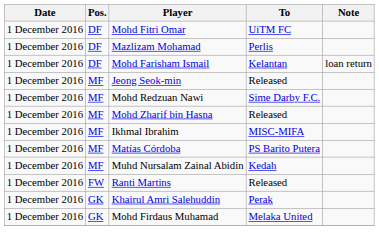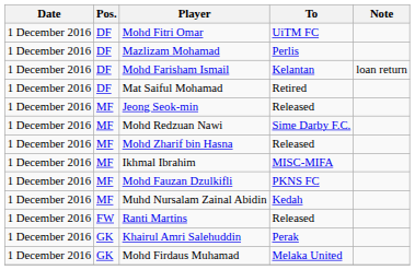+ row: 1 December 2016 | DF | Mat Saiful Mohamad | Retired
- row: 1 December 2016 | MF | Matías Córdoba | PS Barito Putera
+ row: 1 December 2016 | MF | Mohd Fauzan Dzulkifli | PKNS FC
